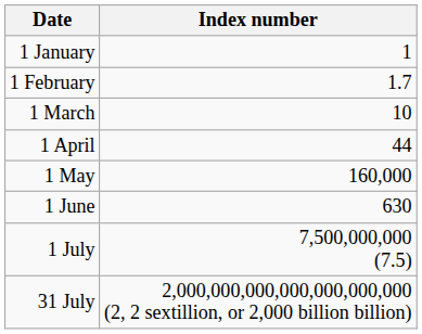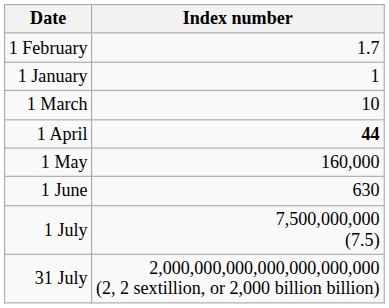rows swapped: 1 January <-> 1 February
1 April | Index number: normal -> bold
